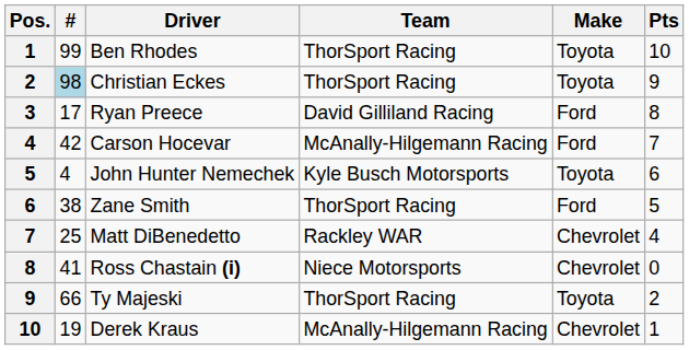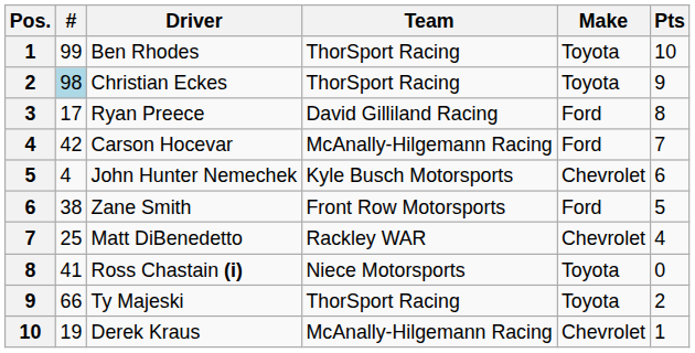John Hunter Nemechek | Make: Toyota -> Chevrolet
Zane Smith | Team: ThorSport Racing -> Front Row Motorsports
Ross Chastain (i) | Make: Chevrolet -> Toyota
